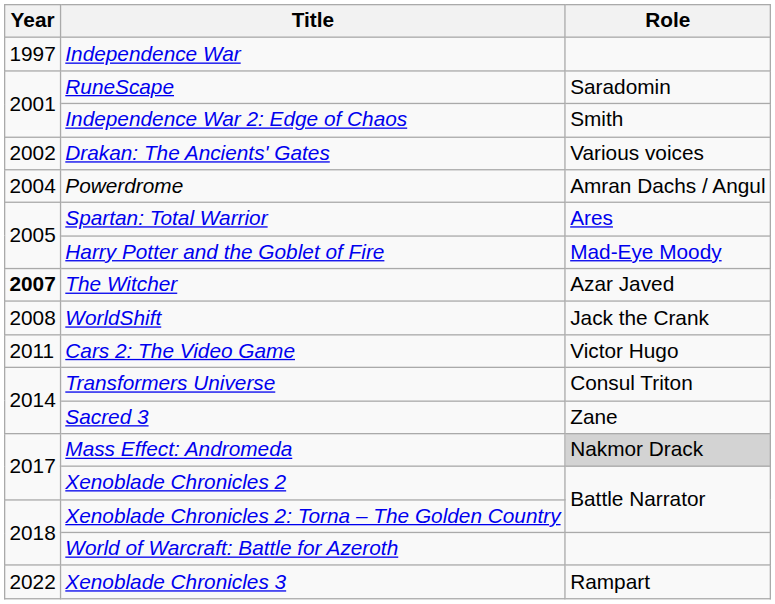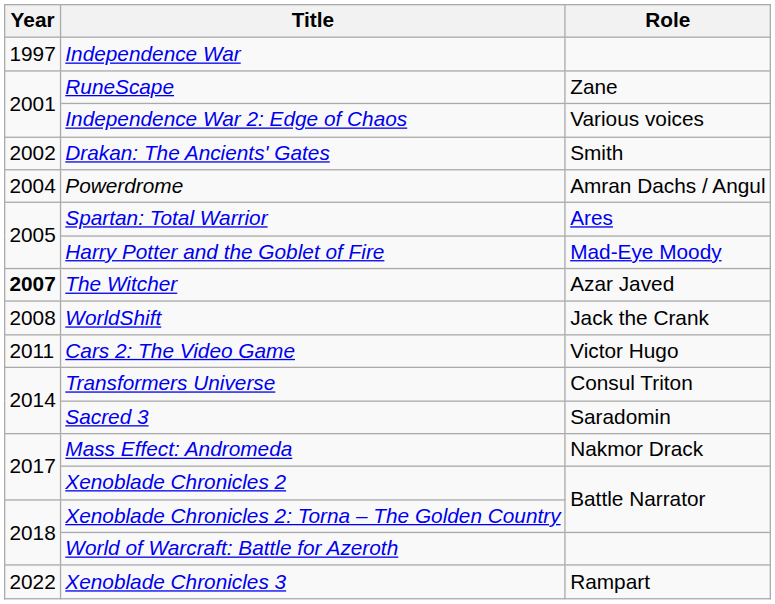RuneScape | Role: Saradomin -> Zane
Independence War 2: Edge of Chaos | Role: Smith -> Various voices
Drakan: The Ancients' Gates | Role: Various voices -> Smith
Sacred 3 | Role: Zane -> Saradomin
Mass Effect: Andromeda | Role: lightgrey background -> no background
